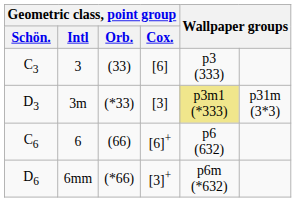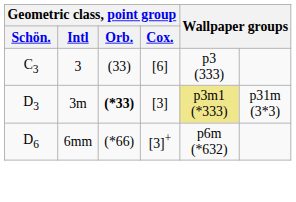D3 | Geometric class, point group / Orb.: normal -> bold
- row: C6 | 6 | (66) | [6]+ | p6 (632)
